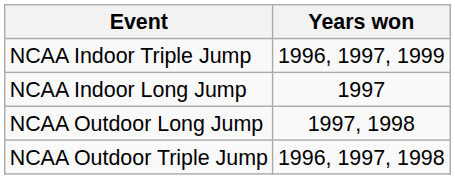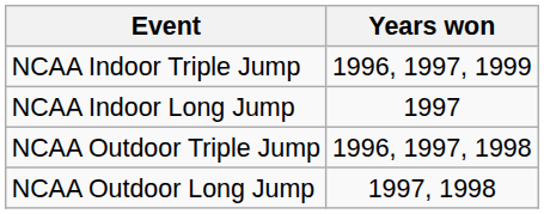rows swapped: NCAA Outdoor Triple Jump <-> NCAA Outdoor Long Jump
